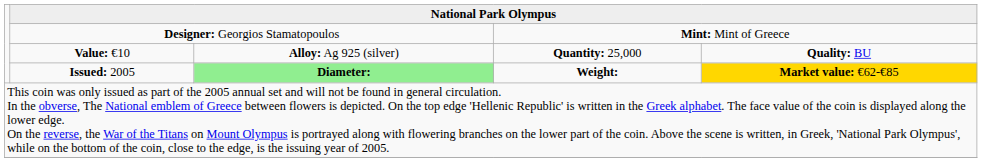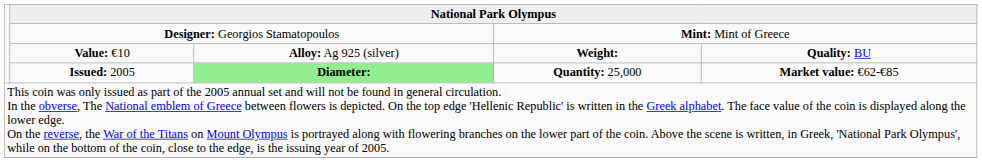Value: €10 | column 4: Quantity: 25,000 -> Weight:
Issued: 2005 | column 4: Weight: -> Quantity: 25,000
Issued: 2005 | column 5: gold background -> no background
